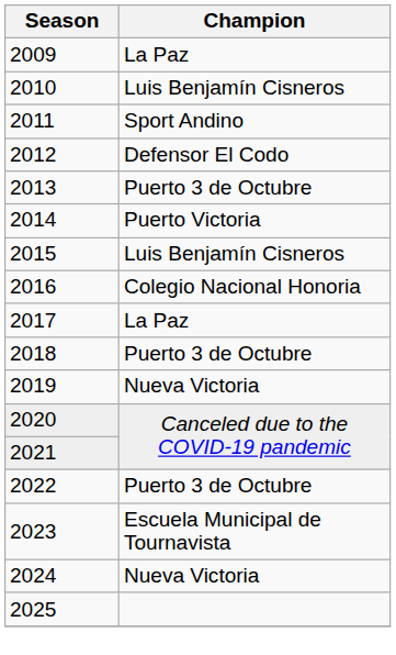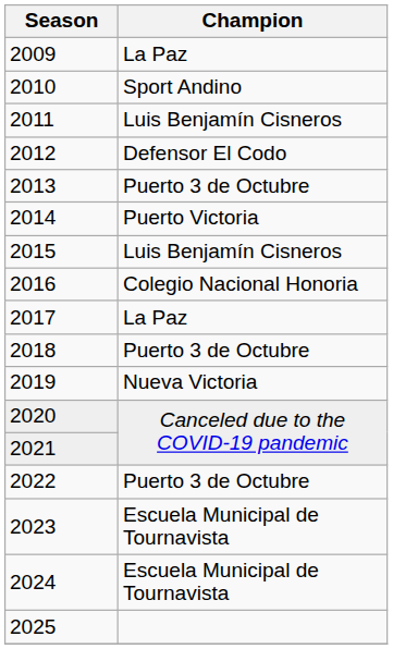2010 | Champion: Luis Benjamín Cisneros -> Sport Andino
2011 | Champion: Sport Andino -> Luis Benjamín Cisneros
2024 | Champion: Nueva Victoria -> Escuela Municipal de Tournavista
